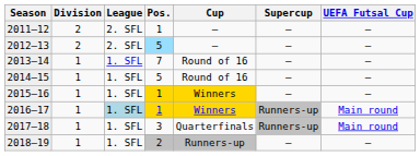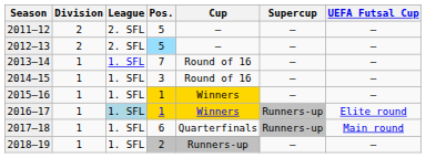2011–12 | Pos.: 1 -> 5
2014–15 | Pos.: 5 -> 3
2016–17 | UEFA Futsal Cup: Main round -> Elite round
2017–18 | Pos.: 3 -> 6
